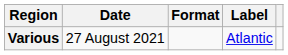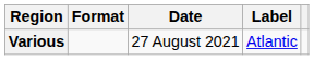columns swapped: Date <-> Format
